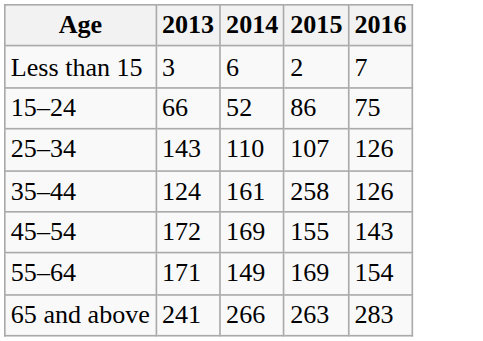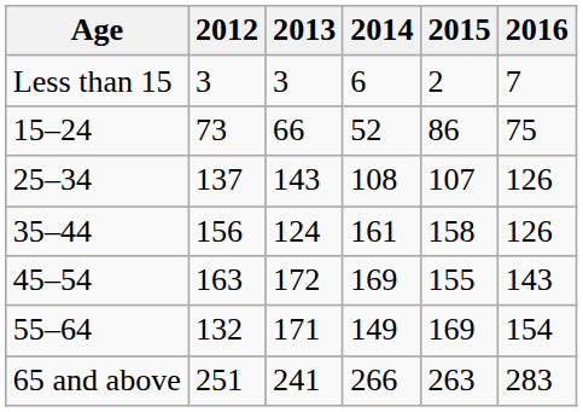+ column: 2012 | 3 | 73 | 137 | 156 | 163 | 132 | 251
25–34 | 2014: 110 -> 108
35–44 | 2015: 258 -> 158
